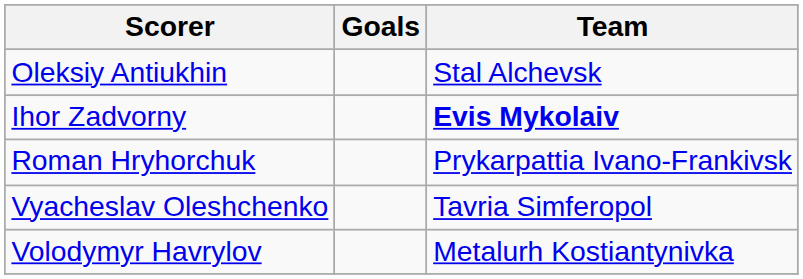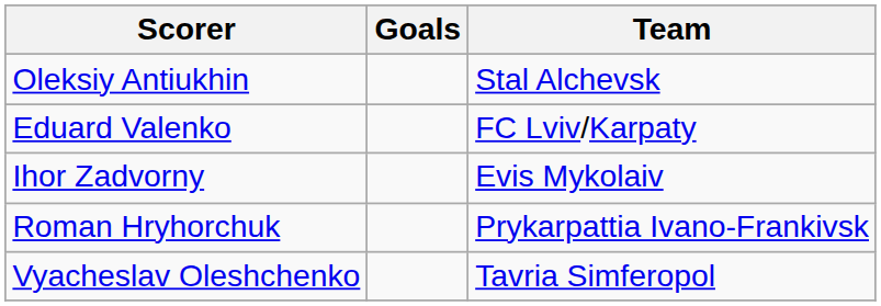+ row: Eduard Valenko | FC Lviv/Karpaty
Ihor Zadvorny | Team: bold -> normal
- row: Volodymyr Havrylov | Metalurh Kostiantynivka
